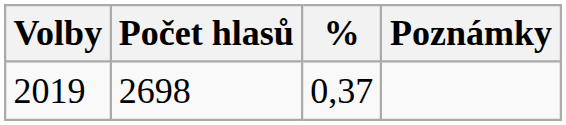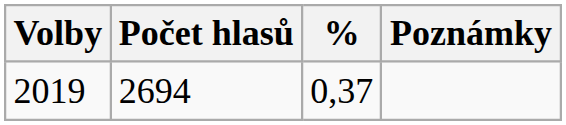2019 | Počet hlasů: 2698 -> 2694
